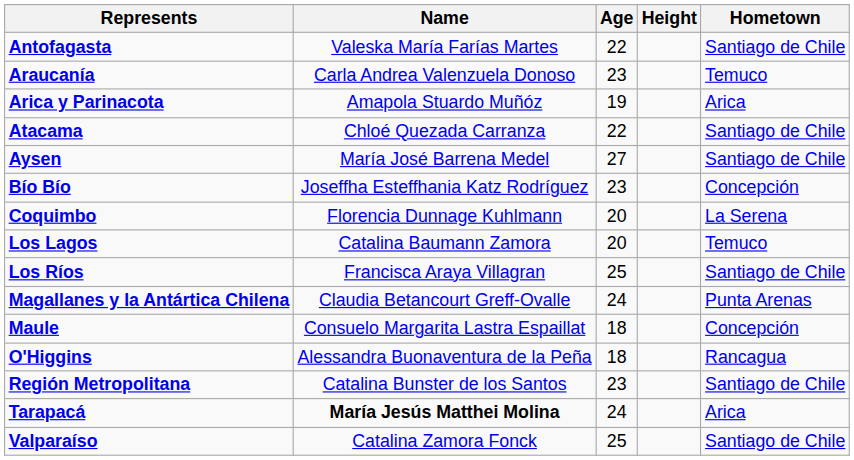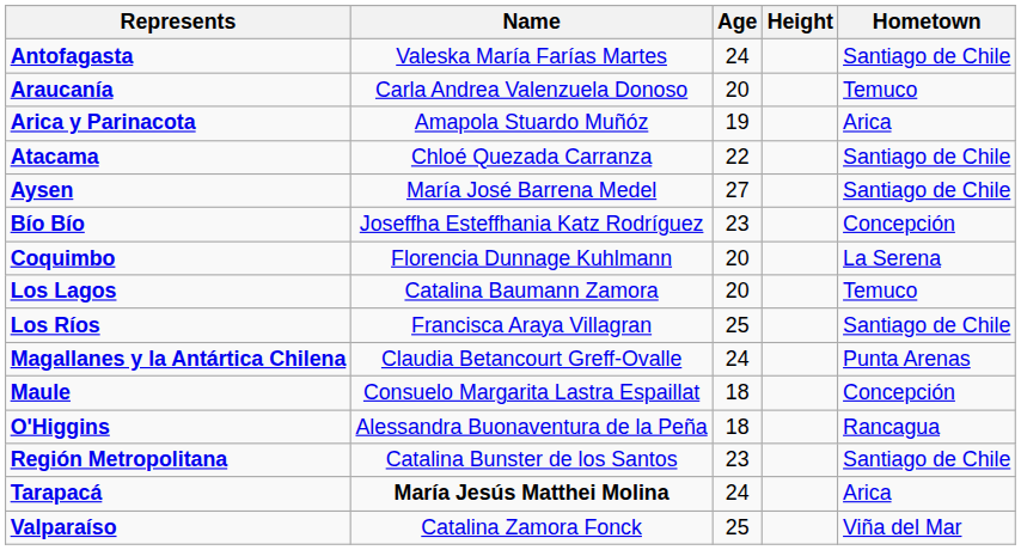Antofagasta | Age: 22 -> 24
Araucanía | Age: 23 -> 20
Valparaíso | Hometown: Santiago de Chile -> Viña del Mar
